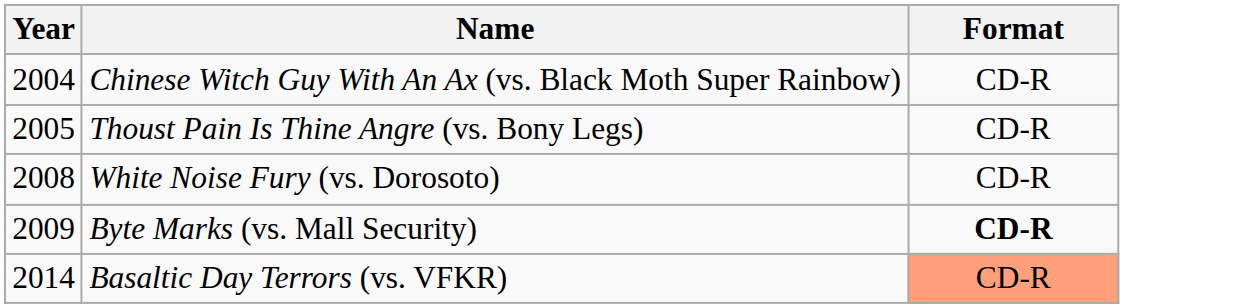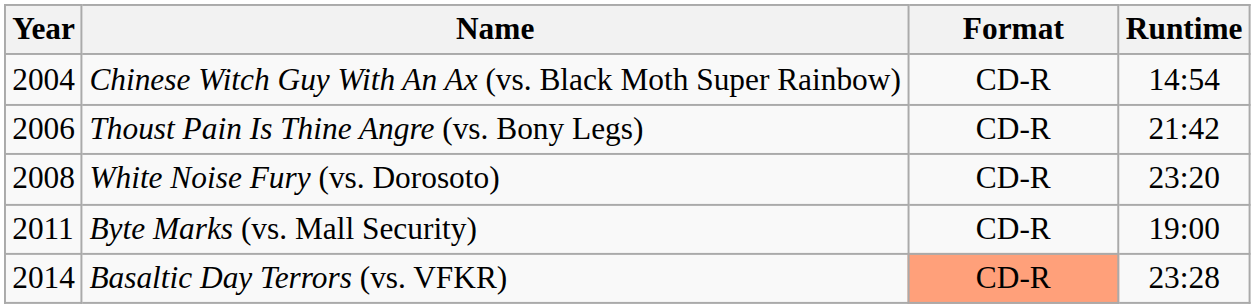+ column: Runtime | 14:54 | 21:42 | 23:20 | 19:00 | 23:28
Thoust Pain Is Thine Angre (vs. Bony Legs) | Year: 2005 -> 2006
Byte Marks (vs. Mall Security) | Year: 2009 -> 2011
Byte Marks (vs. Mall Security) | Format: bold -> normal
